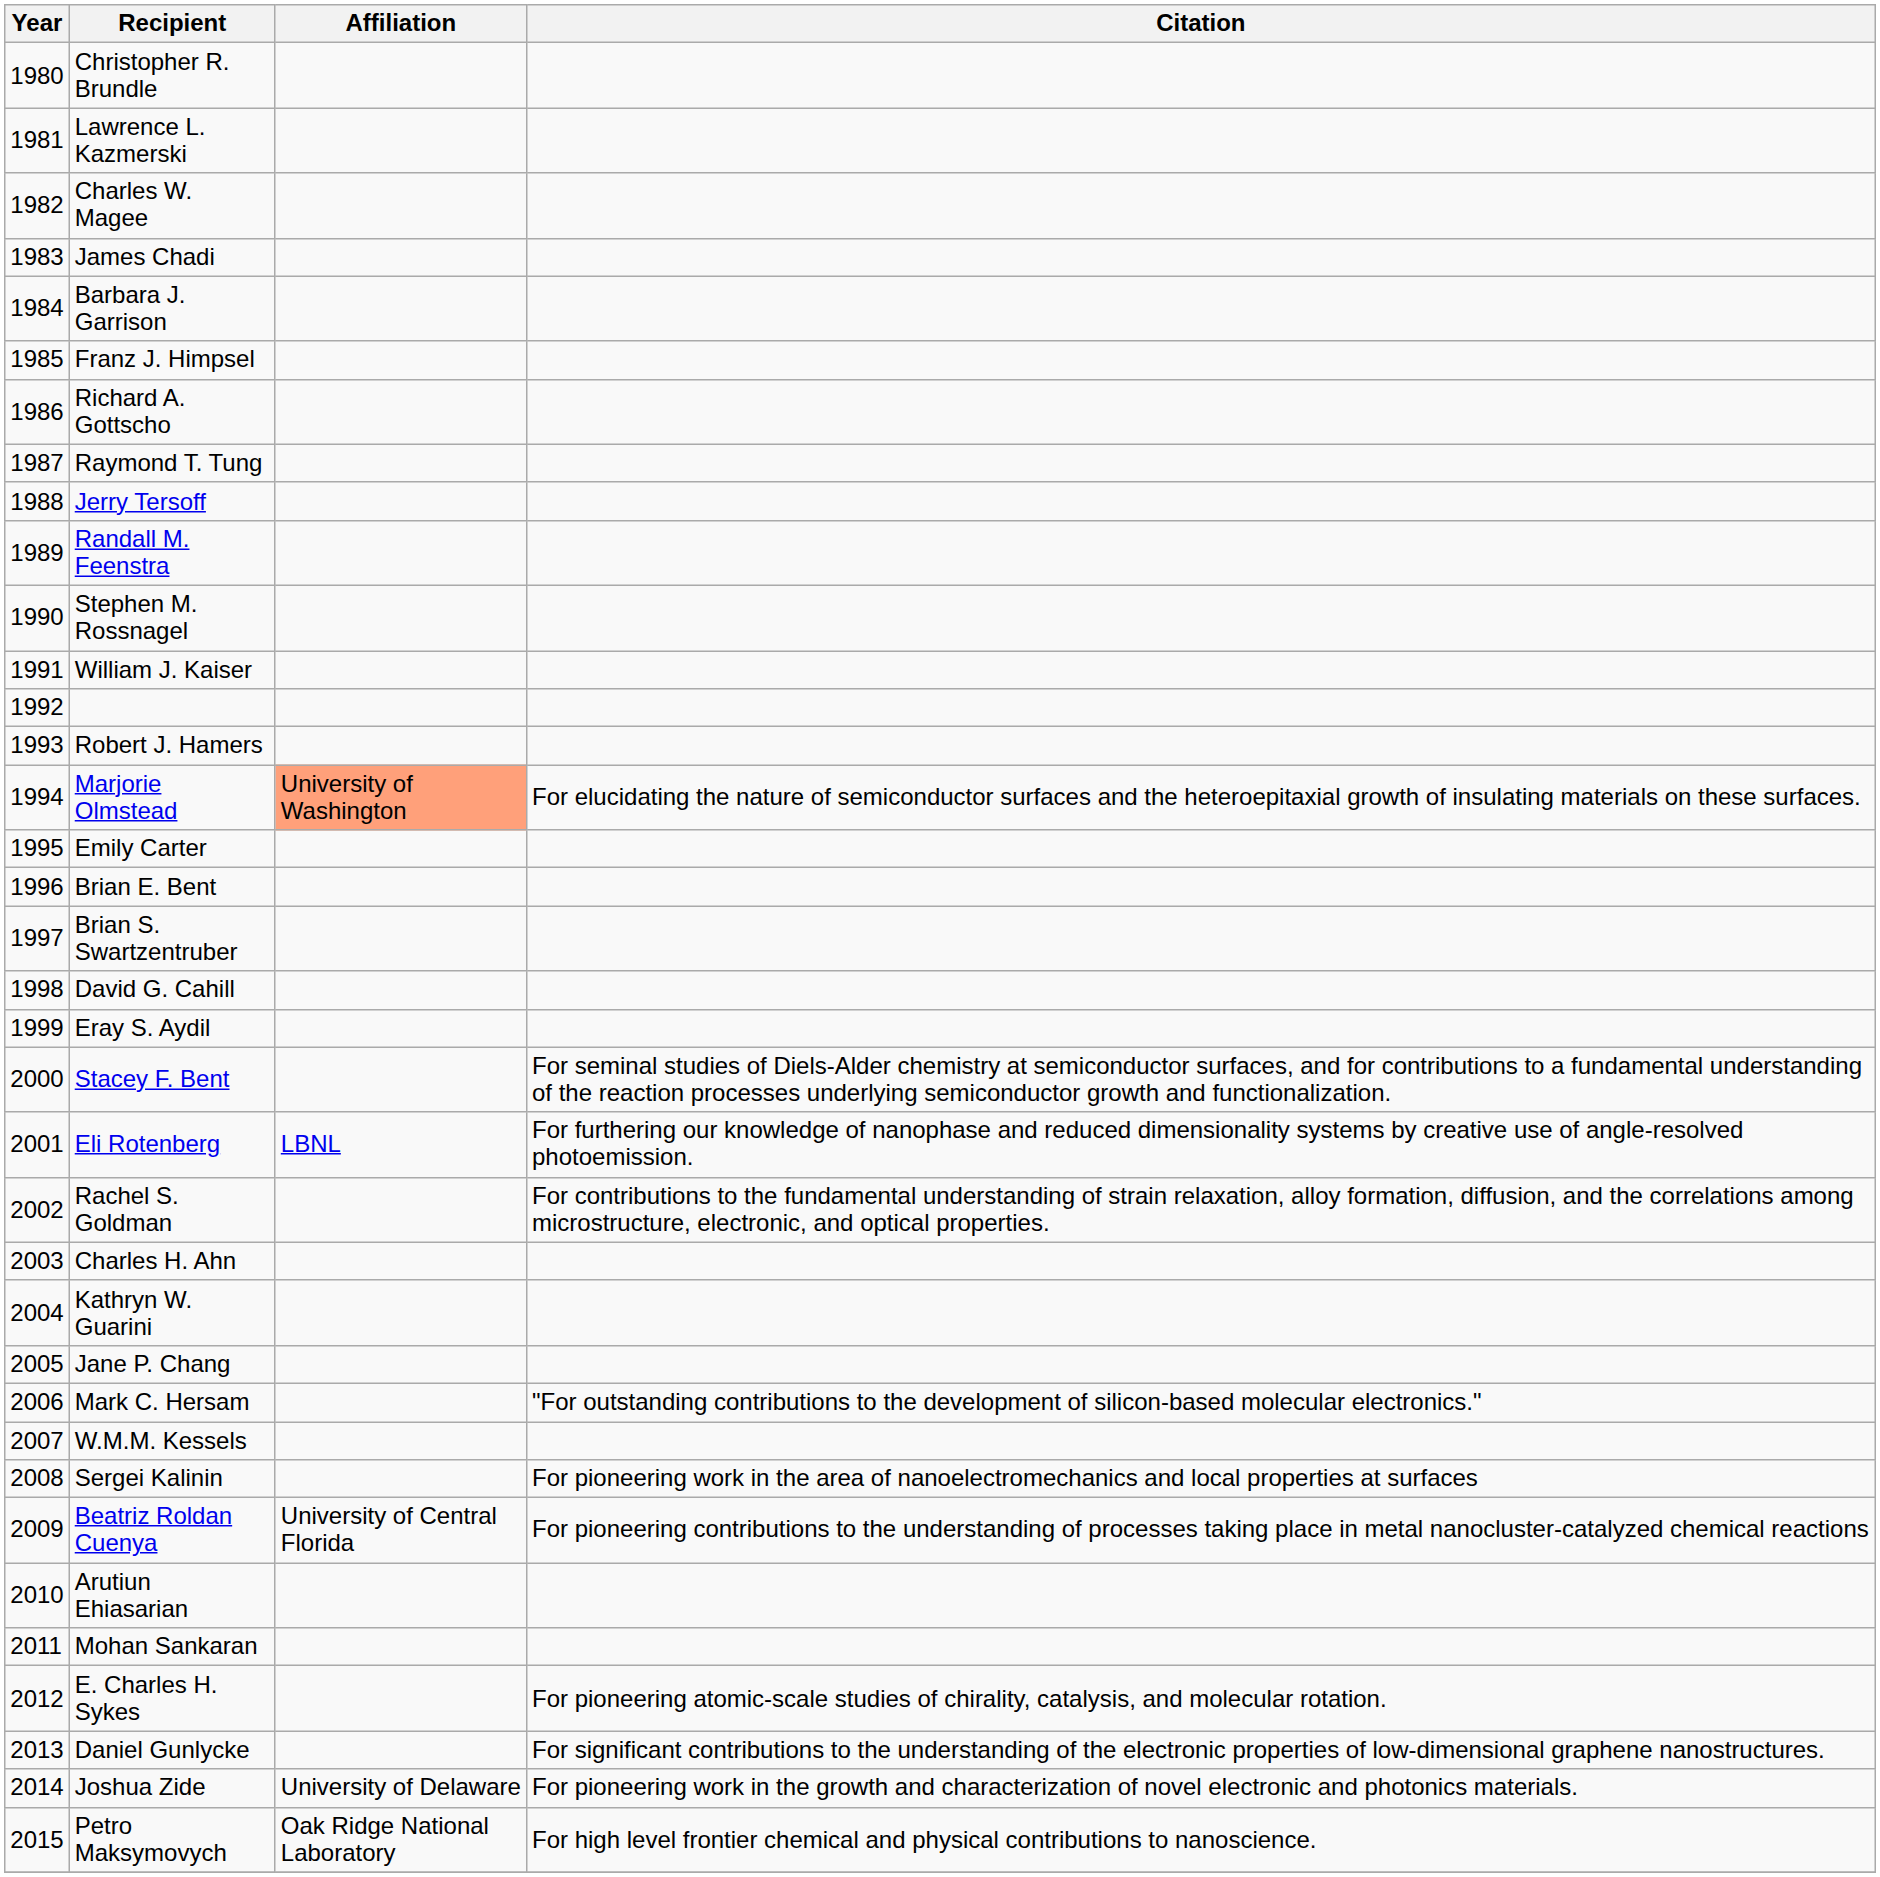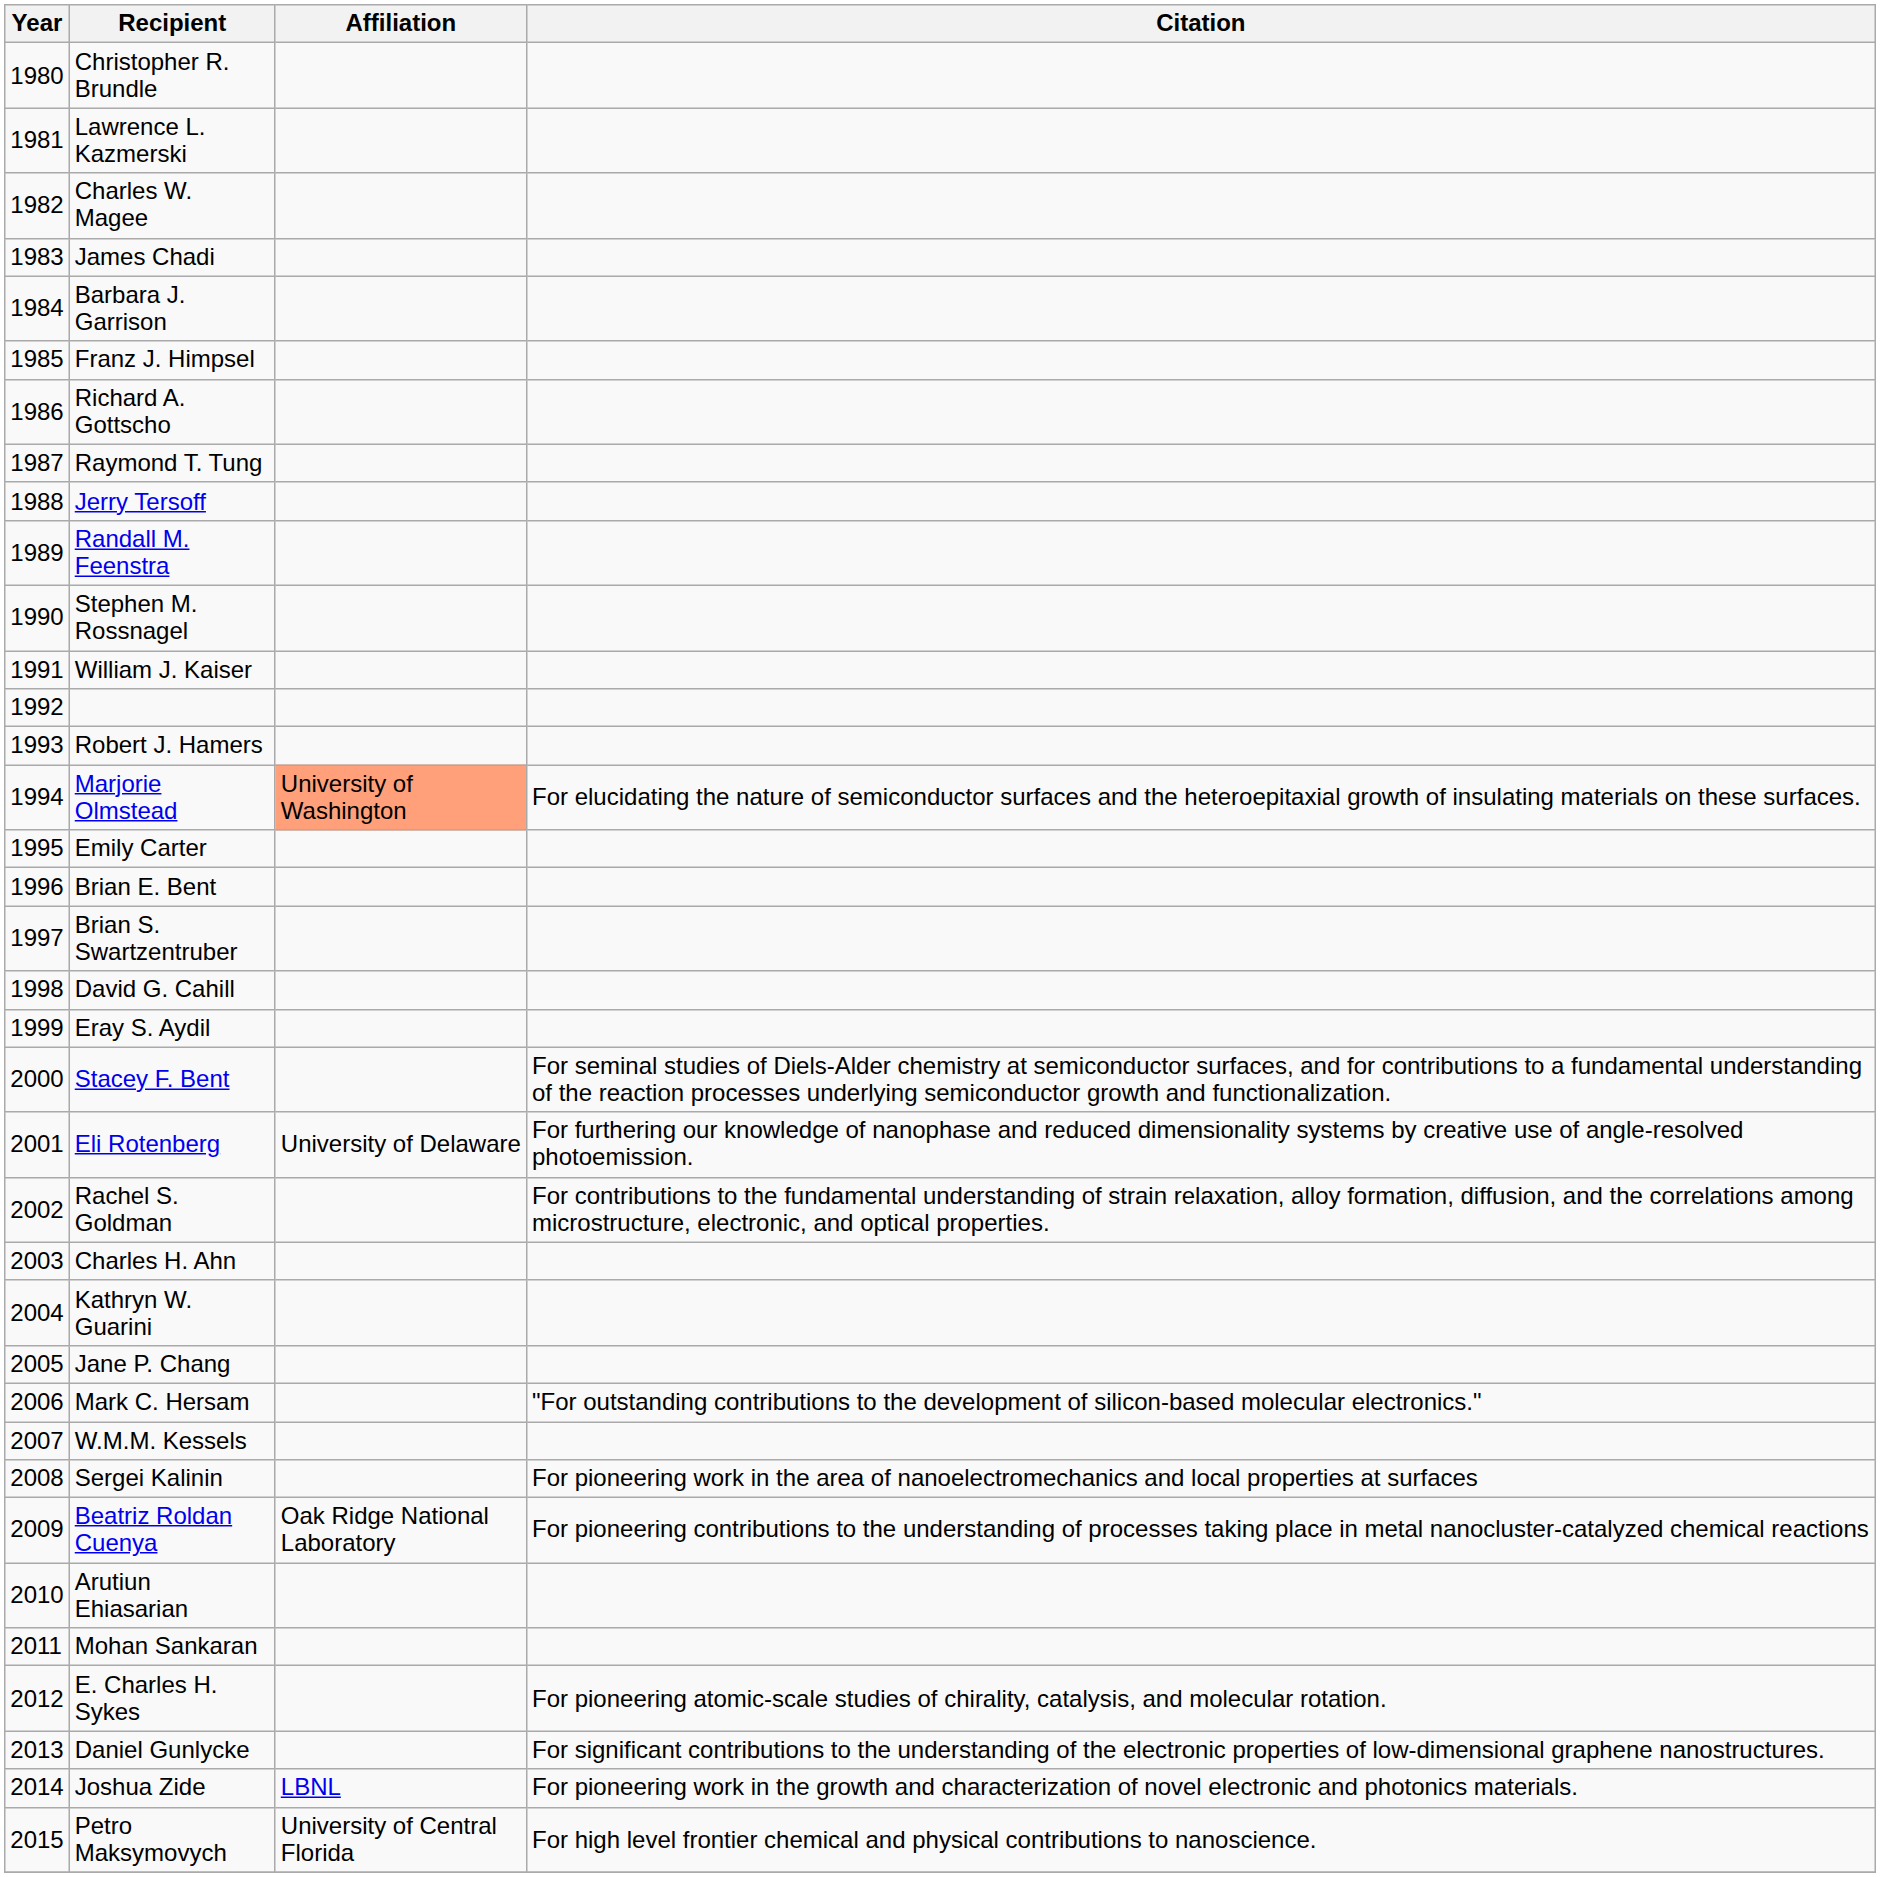Eli Rotenberg | Affiliation: LBNL -> University of Delaware
Beatriz Roldan Cuenya | Affiliation: University of Central Florida -> Oak Ridge National Laboratory
Joshua Zide | Affiliation: University of Delaware -> LBNL
Petro Maksymovych | Affiliation: Oak Ridge National Laboratory -> University of Central Florida
